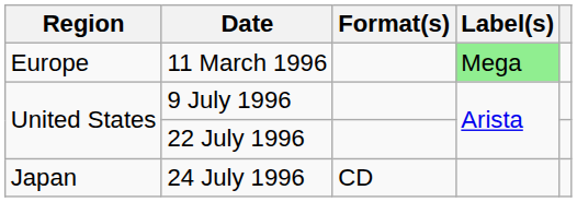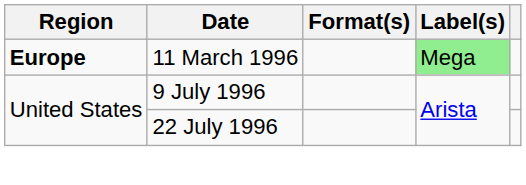11 March 1996 | Region: normal -> bold
- row: Japan | 24 July 1996 | CD
